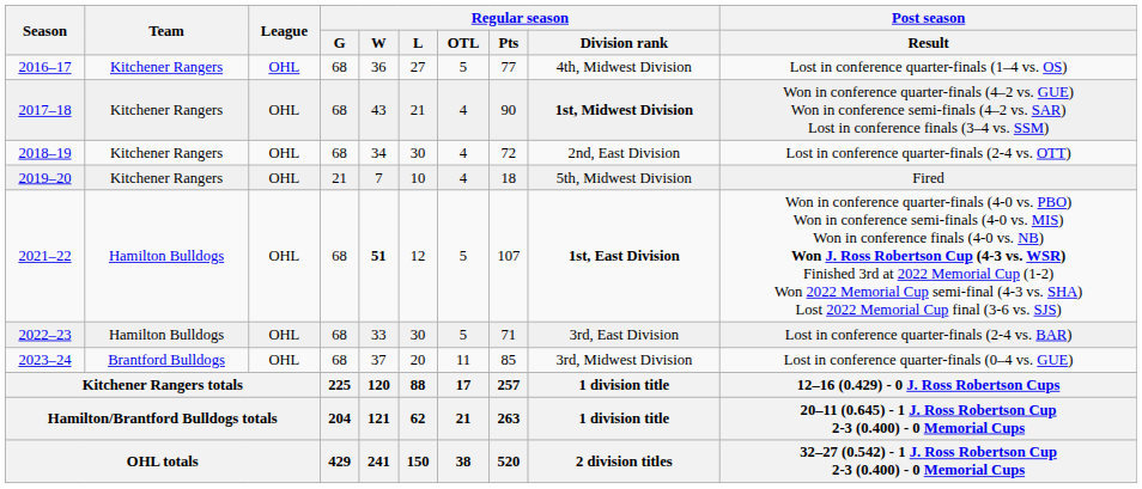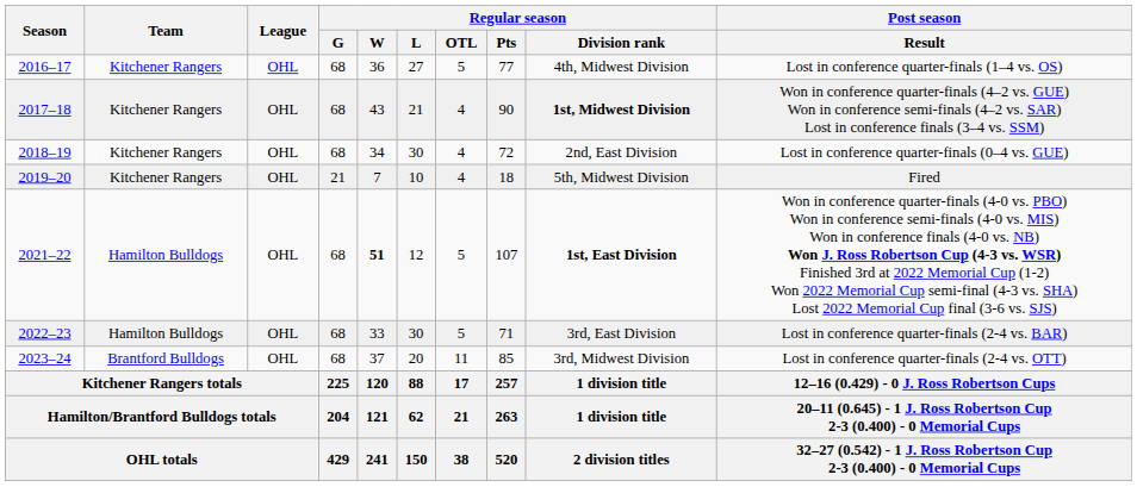2018–19 | Post season / Result: Lost in conference quarter-finals (2-4 vs. OTT) -> Lost in conference quarter-finals (0–4 vs. GUE)
2023–24 | Post season / Result: Lost in conference quarter-finals (0–4 vs. GUE) -> Lost in conference quarter-finals (2-4 vs. OTT)
